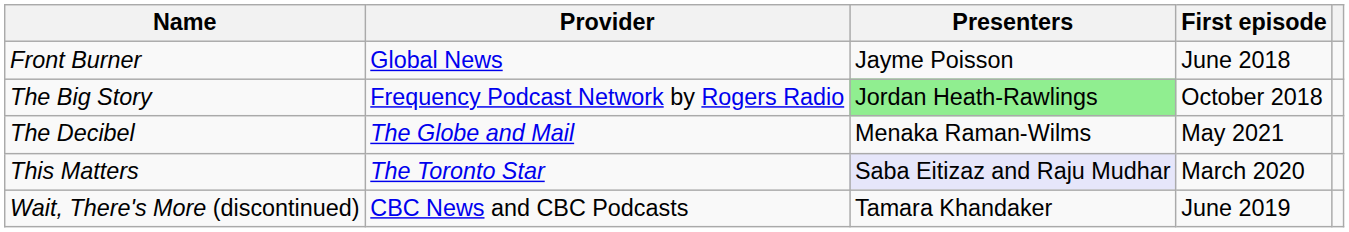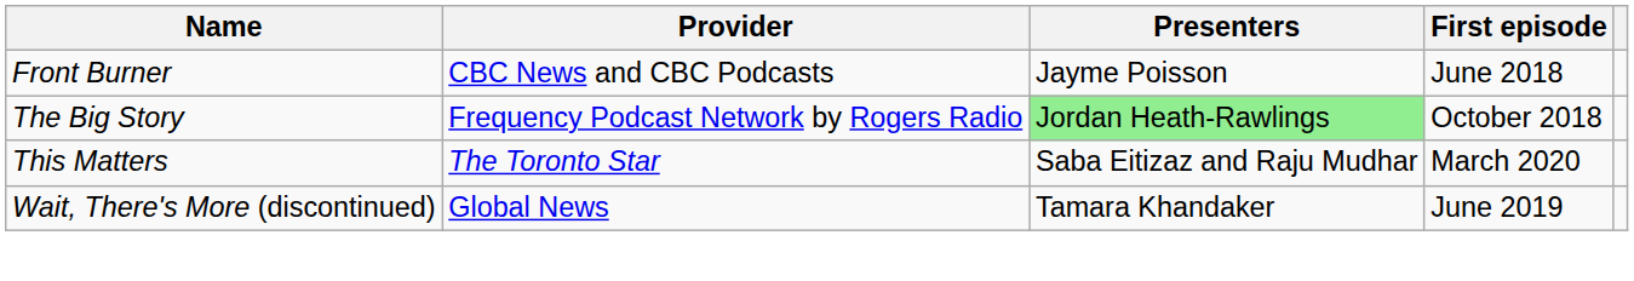Front Burner | Provider: Global News -> CBC News and CBC Podcasts
- row: The Decibel | The Globe and Mail | Menaka Raman-Wilms | May 2021
This Matters | Presenters: lavender background -> no background
Wait, There's More (discontinued) | Provider: CBC News and CBC Podcasts -> Global News
